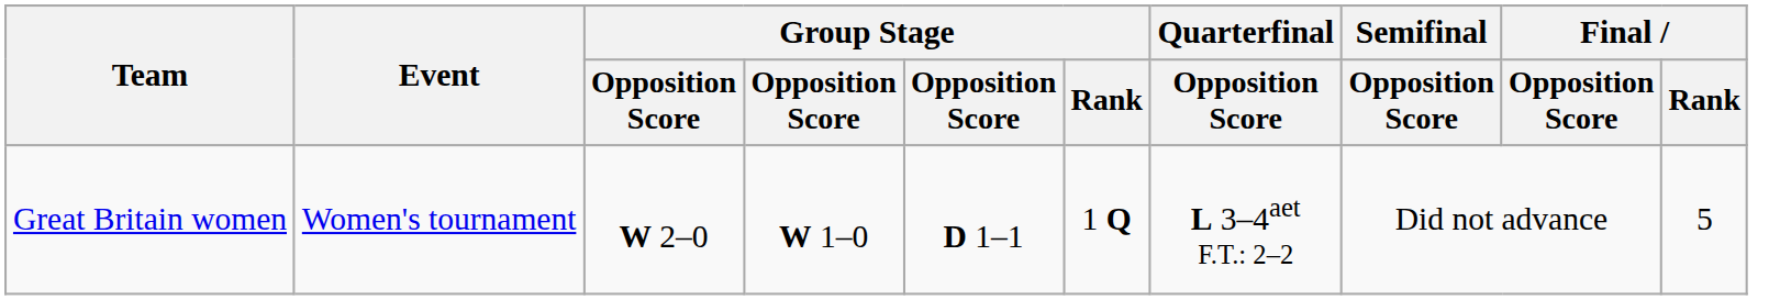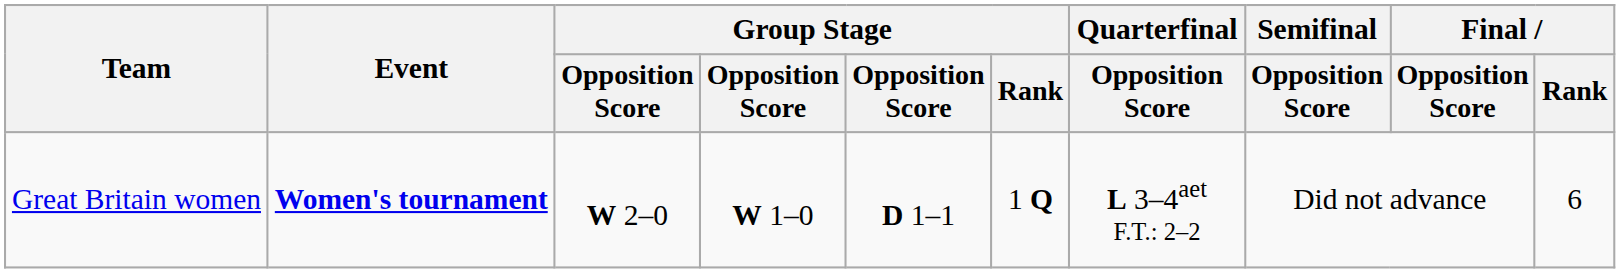Great Britain women | Event: normal -> bold
Great Britain women | Final / Rank: 5 -> 6
